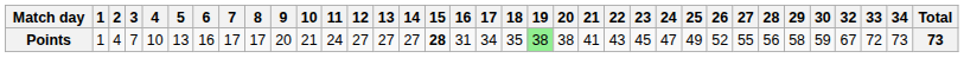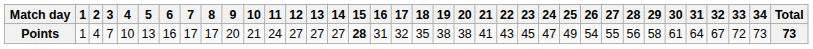+ column: 31 | 64
Points | 17: 34 -> 32
Points | 19: lightgreen background -> no background
Points | 26: 52 -> 54
Points | 30: 59 -> 61
